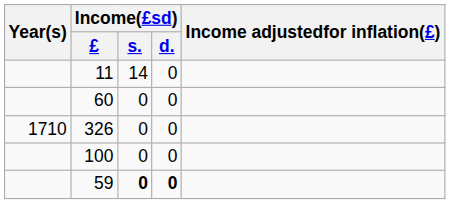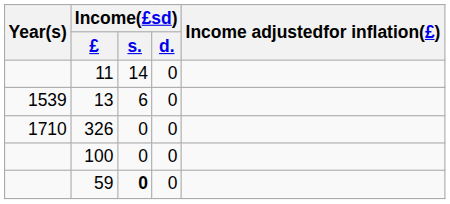+ row: 1539 | 13 | 6 | 0
- row: 60 | 0 | 0
59 | Income(£sd) / d.: bold -> normal
